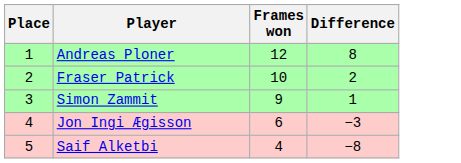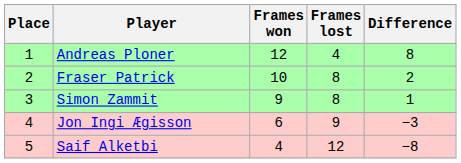+ column: Frames lost | 4 | 8 | 8 | 9 | 12
